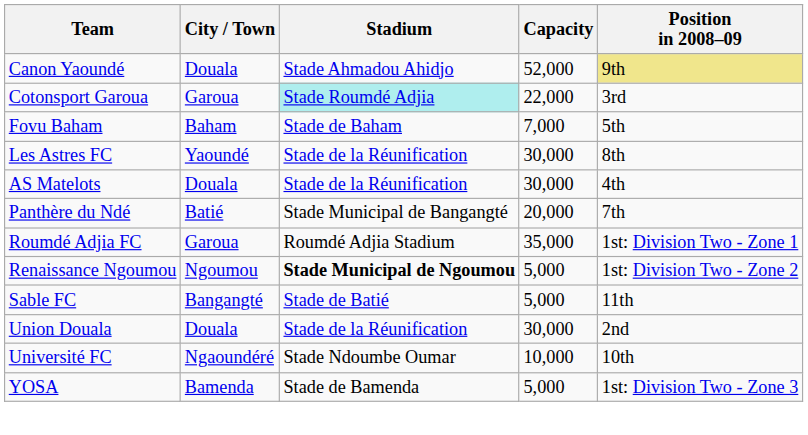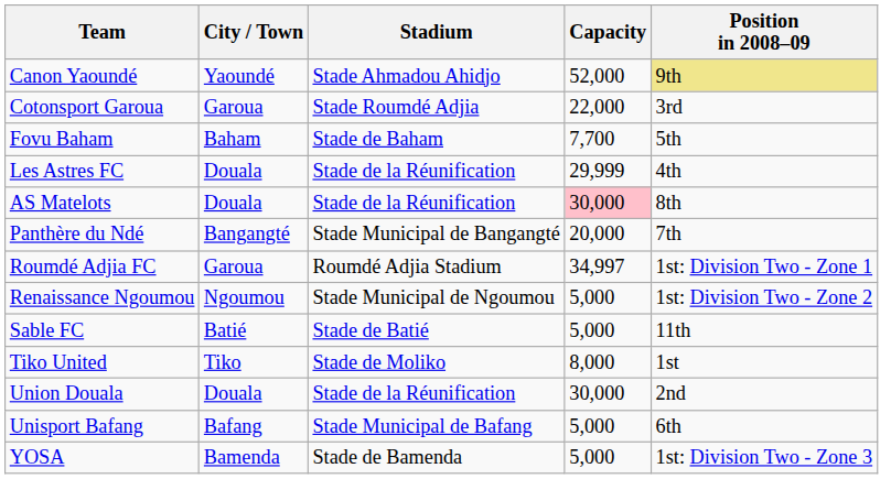Canon Yaoundé | City / Town: Douala -> Yaoundé
Cotonsport Garoua | Stadium: paleturquoise background -> no background
Fovu Baham | Capacity: 7,000 -> 7,700
Les Astres FC | City / Town: Yaoundé -> Douala
Les Astres FC | Capacity: 30,000 -> 29,999
Les Astres FC | Position in 2008–09: 8th -> 4th
AS Matelots | Capacity: no background -> pink background
AS Matelots | Position in 2008–09: 4th -> 8th
Panthère du Ndé | City / Town: Batié -> Bangangté
Roumdé Adjia FC | Capacity: 35,000 -> 34,997
Renaissance Ngoumou | Stadium: bold -> normal
Sable FC | City / Town: Bangangté -> Batié
+ row: Tiko United | Tiko | Stade de Moliko | 8,000 | 1st
+ row: Unisport Bafang | Bafang | Stade Municipal de Bafang | 5,000 | 6th
- row: Université FC | Ngaoundéré | Stade Ndoumbe Oumar | 10,000 | 10th
